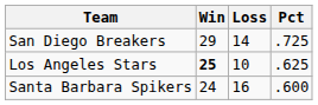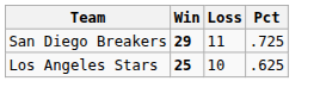San Diego Breakers | Win: normal -> bold
San Diego Breakers | Loss: 14 -> 11
- row: Santa Barbara Spikers | 24 | 16 | .600
